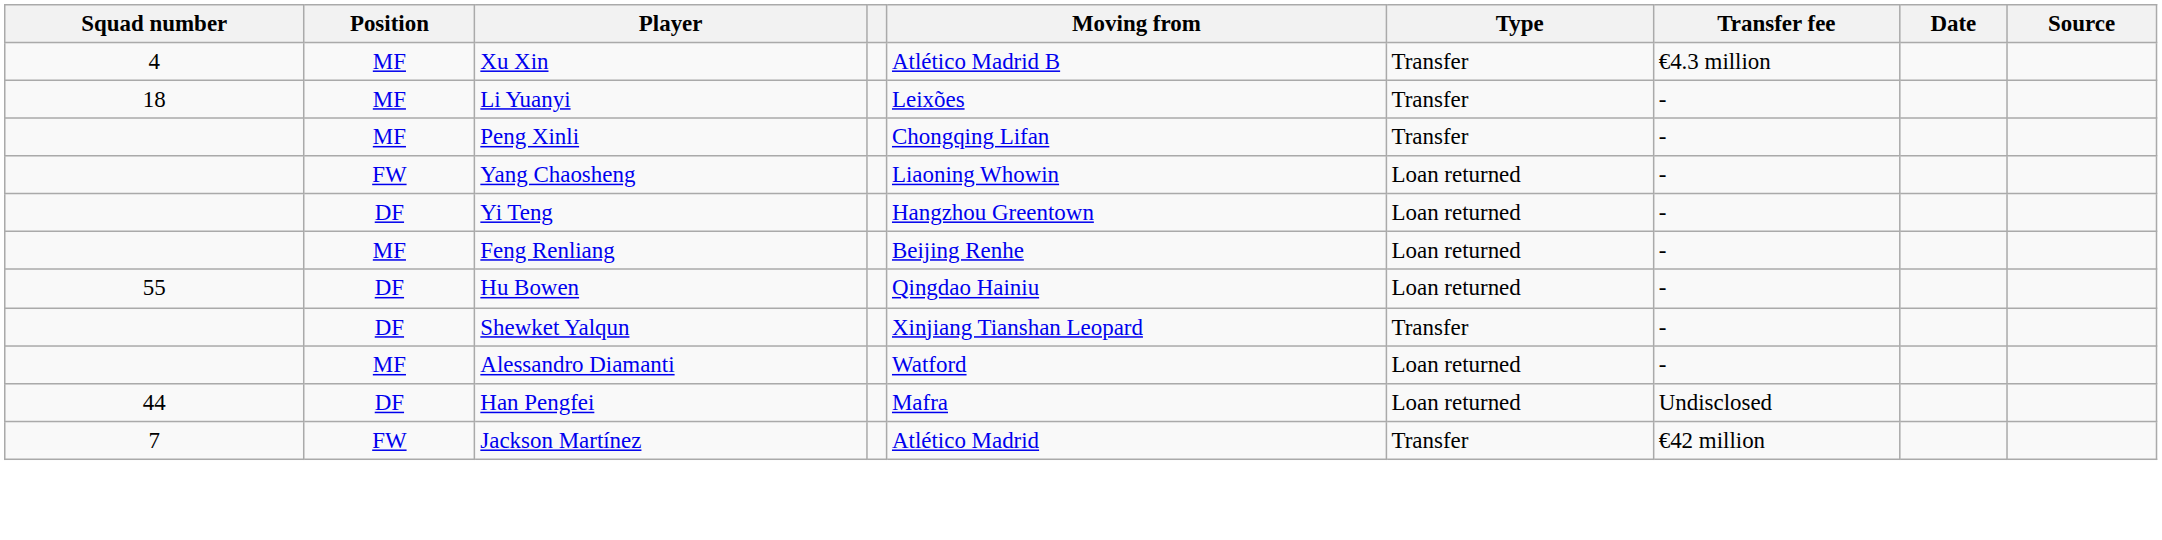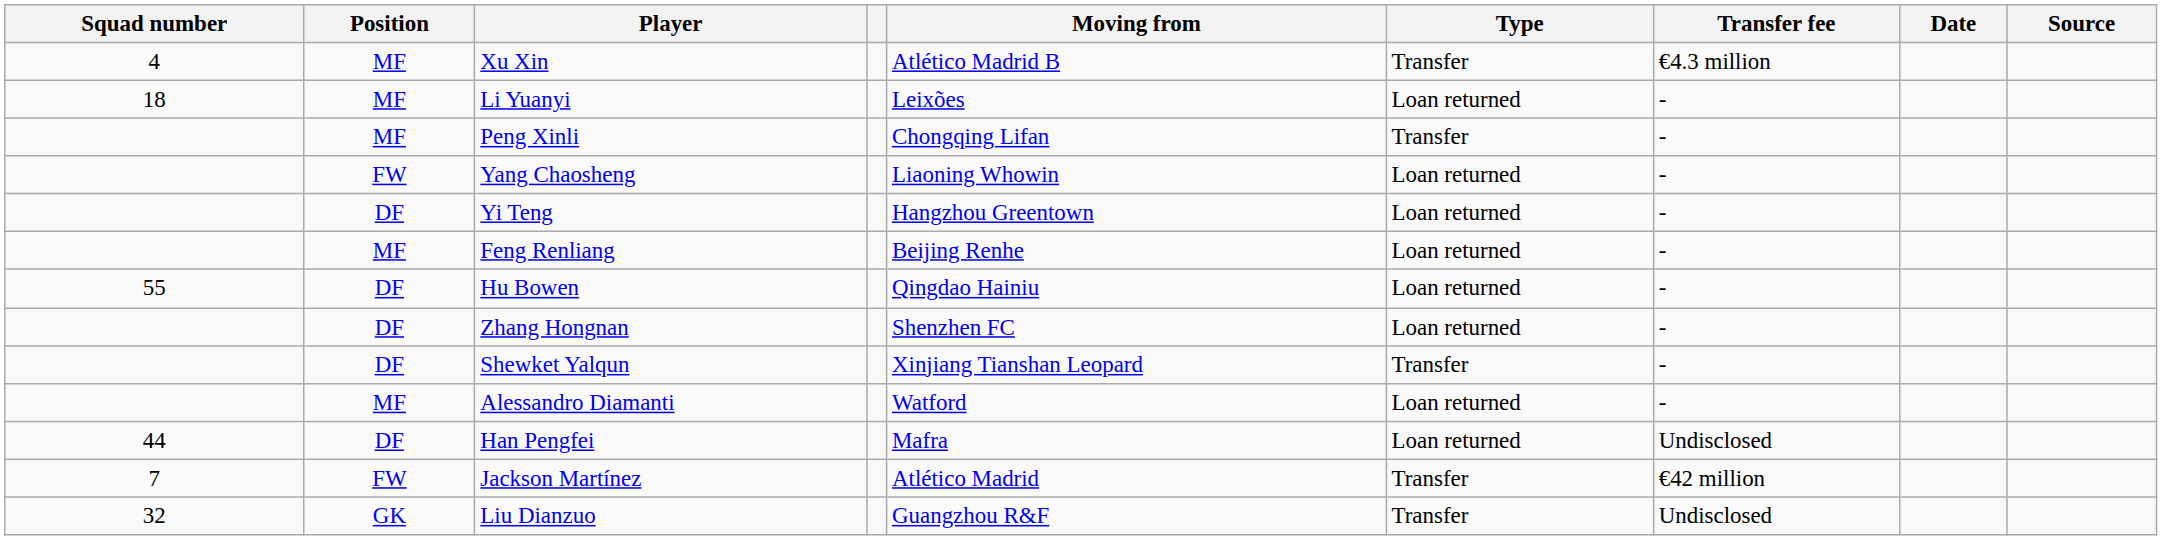Li Yuanyi | Type: Transfer -> Loan returned
+ row: DF | Zhang Hongnan | Shenzhen FC | Loan returned | -
+ row: 32 | GK | Liu Dianzuo | Guangzhou R&F | Transfer | Undisclosed
